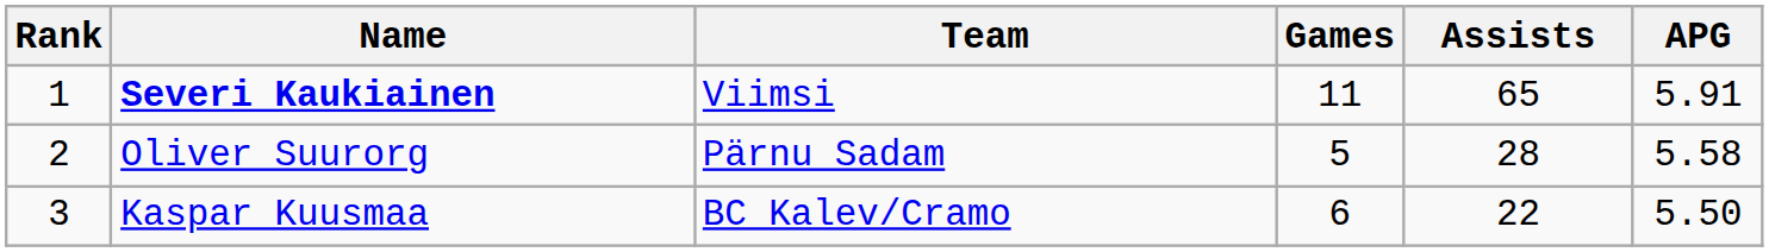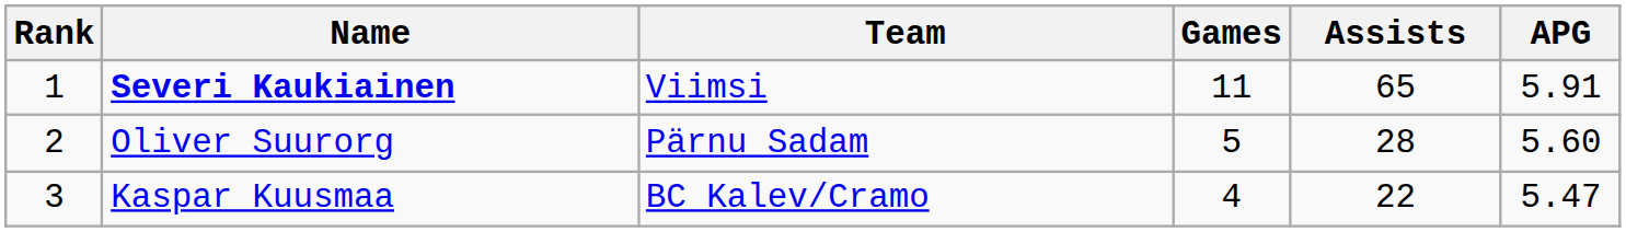Oliver Suurorg | APG: 5.58 -> 5.60
Kaspar Kuusmaa | Games: 6 -> 4
Kaspar Kuusmaa | APG: 5.50 -> 5.47
